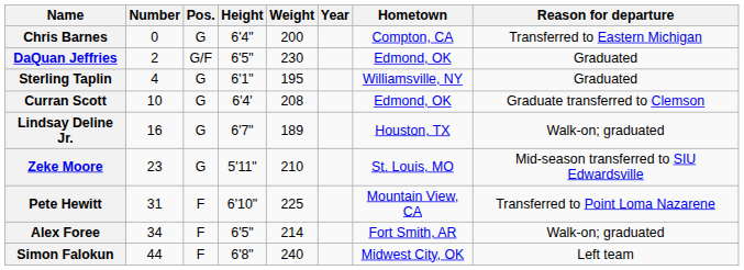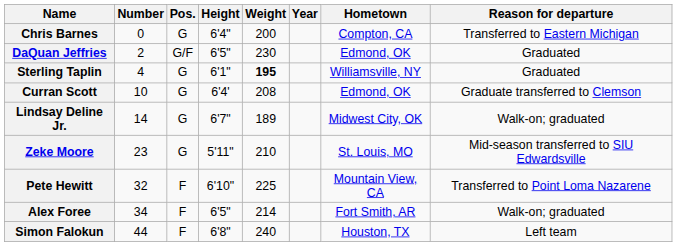Sterling Taplin | Weight: normal -> bold
Lindsay Deline Jr. | Number: 16 -> 14
Lindsay Deline Jr. | Hometown: Houston, TX -> Midwest City, OK
Pete Hewitt | Number: 31 -> 32
Simon Falokun | Hometown: Midwest City, OK -> Houston, TX
